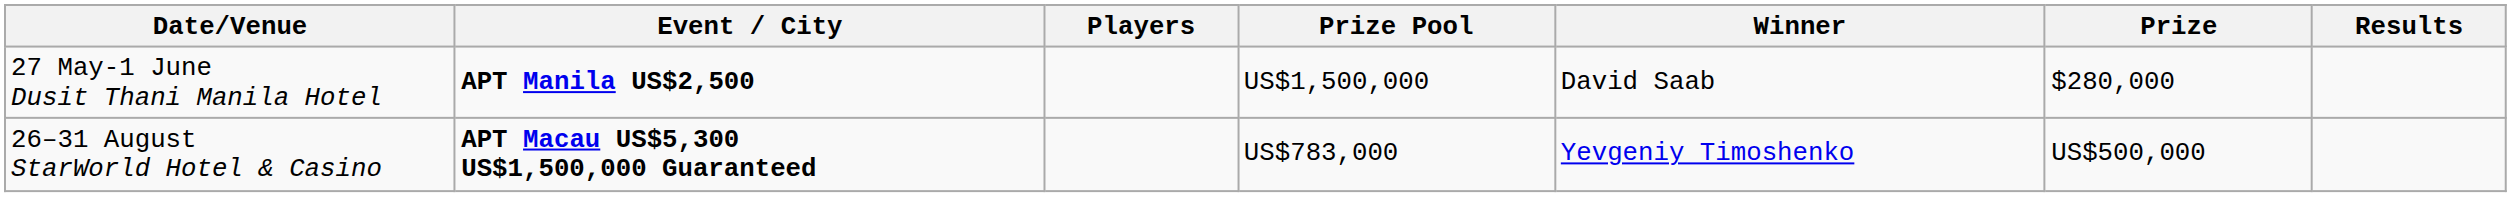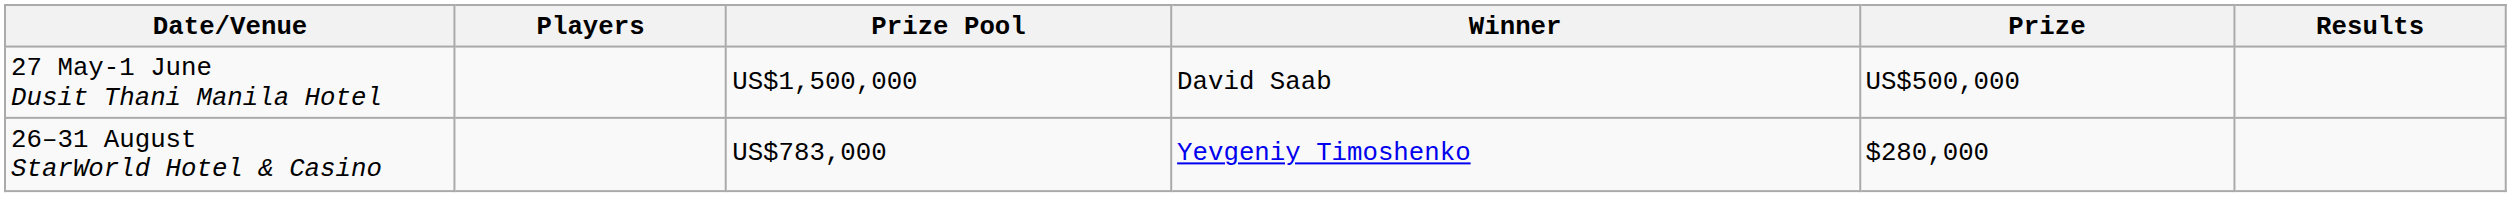- column: Event / City | APT Manila US$2,500 | APT Macau US$5,300 US$1,500,000 Guaranteed
27 May-1 June Dusit Thani Manila Hotel | Prize: $280,000 -> US$500,000
26–31 August StarWorld Hotel & Casino | Prize: US$500,000 -> $280,000
